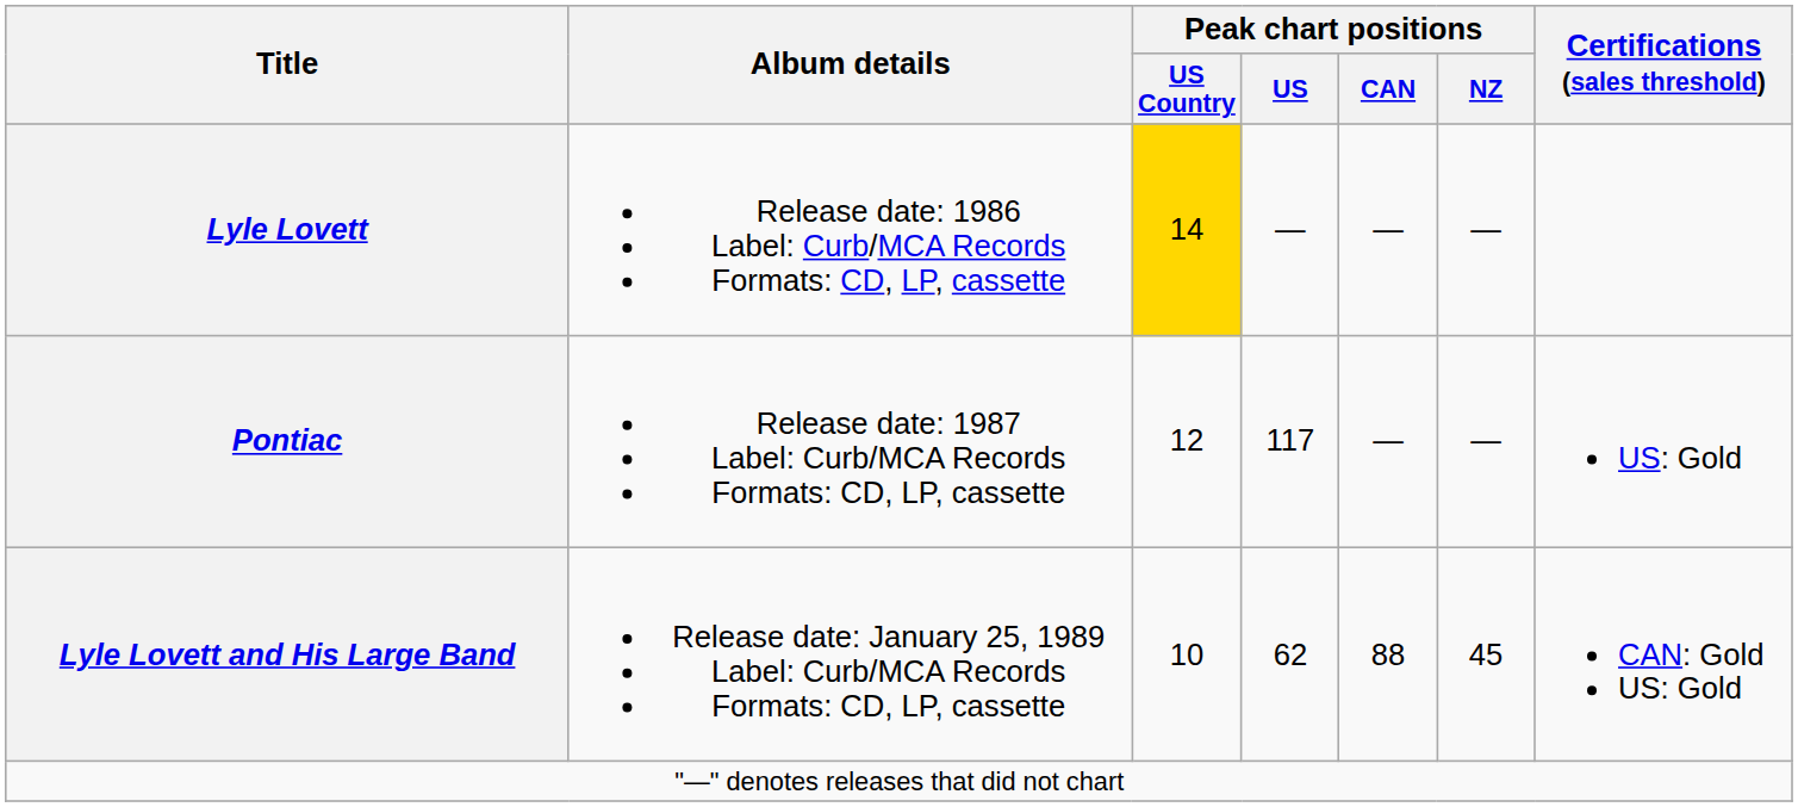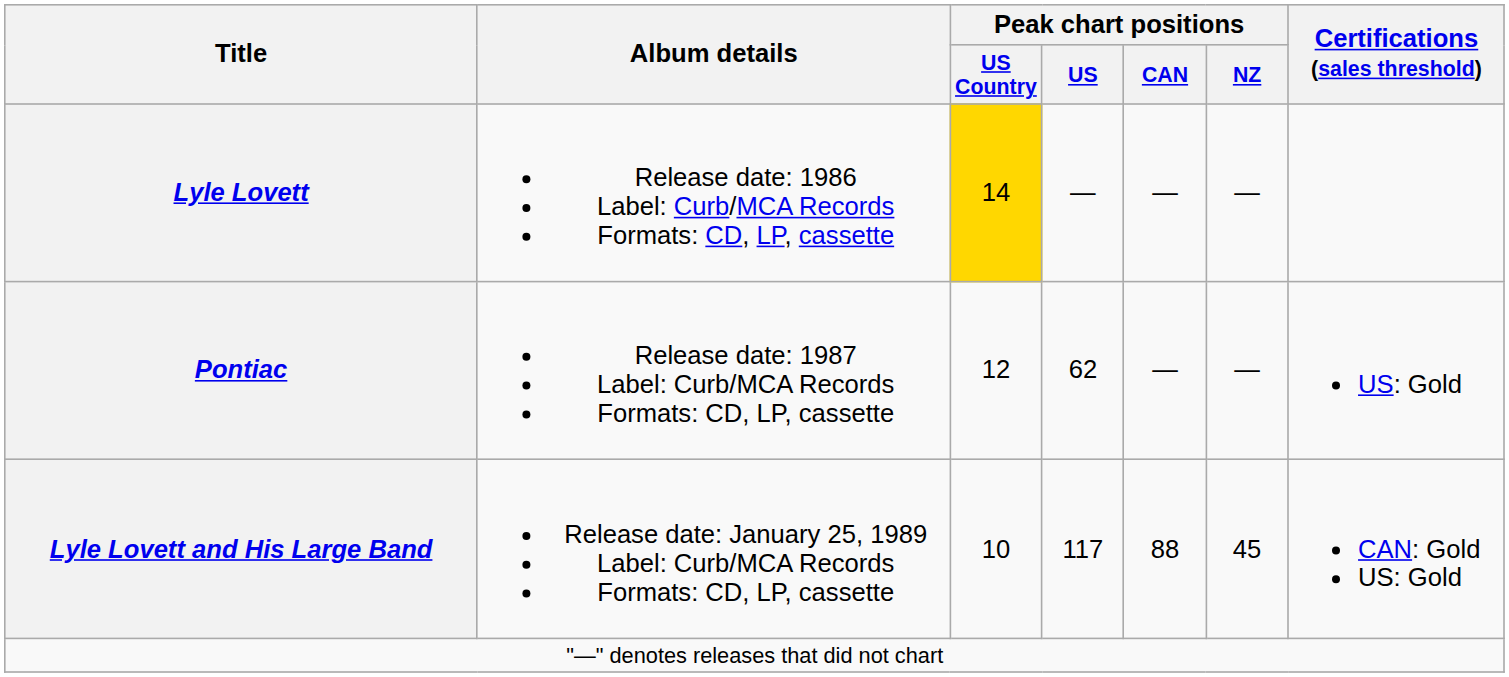Pontiac | Peak chart positions / US: 117 -> 62
Lyle Lovett and His Large Band | Peak chart positions / US: 62 -> 117
